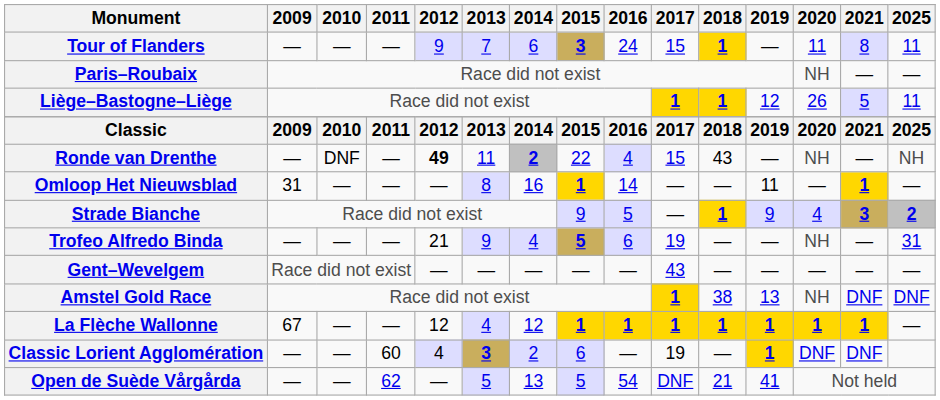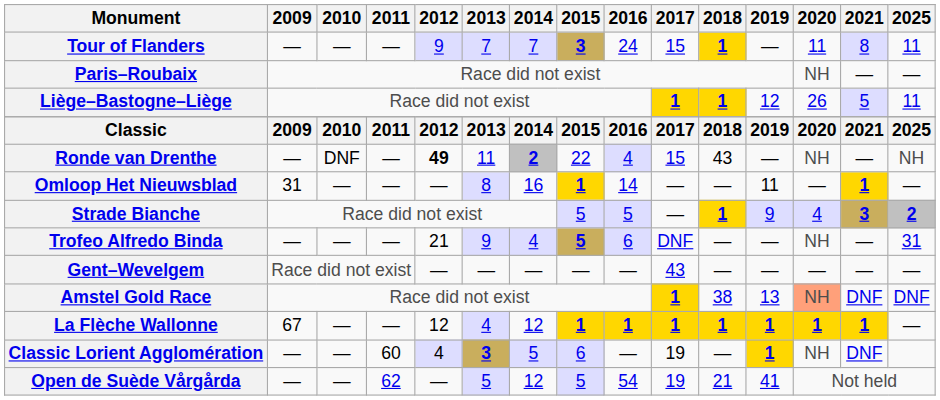Tour of Flanders | 2014: 6 -> 7
Strade Bianche | 2015: 9 -> 5
Trofeo Alfredo Binda | 2017: 19 -> DNF
Amstel Gold Race | 2020: no background -> lightsalmon background
Classic Lorient Agglomération | 2014: 2 -> 5
Classic Lorient Agglomération | 2020: DNF -> NH
Open de Suède Vårgårda | 2014: 13 -> 12
Open de Suède Vårgårda | 2017: DNF -> 19
